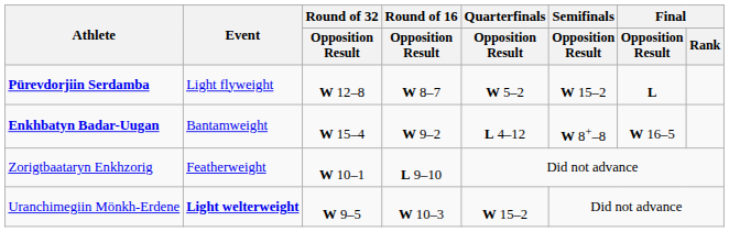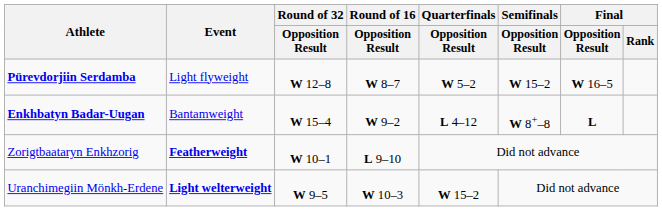Pürevdorjiin Serdamba | Final / Opposition Result: L -> W 16–5
Enkhbatyn Badar-Uugan | Final / Opposition Result: W 16–5 -> L
Zorigtbaataryn Enkhzorig | Event: normal -> bold
